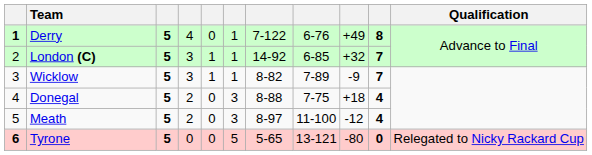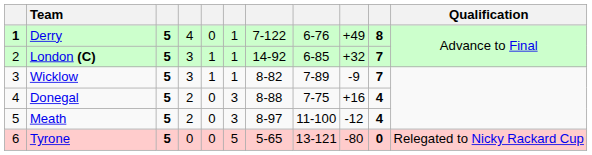Donegal | column 9: +18 -> +16
Tyrone | column 1: bold -> normal
